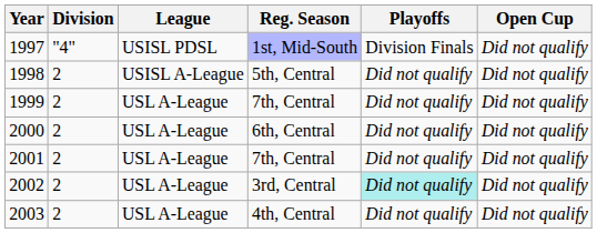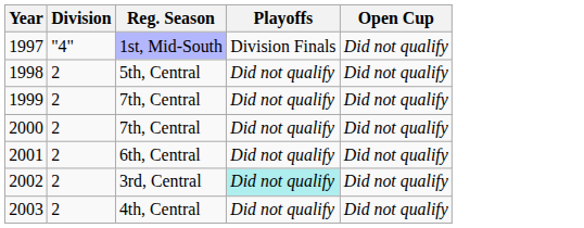- column: League | USISL PDSL | USISL A-League | USL A-League | USL A-League | USL A-League | USL A-League | USL A-League
2000 | Reg. Season: 6th, Central -> 7th, Central
2001 | Reg. Season: 7th, Central -> 6th, Central
